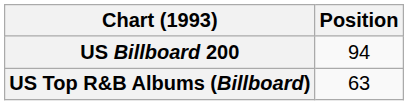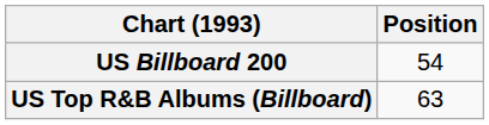US Billboard 200 | Position: 94 -> 54
